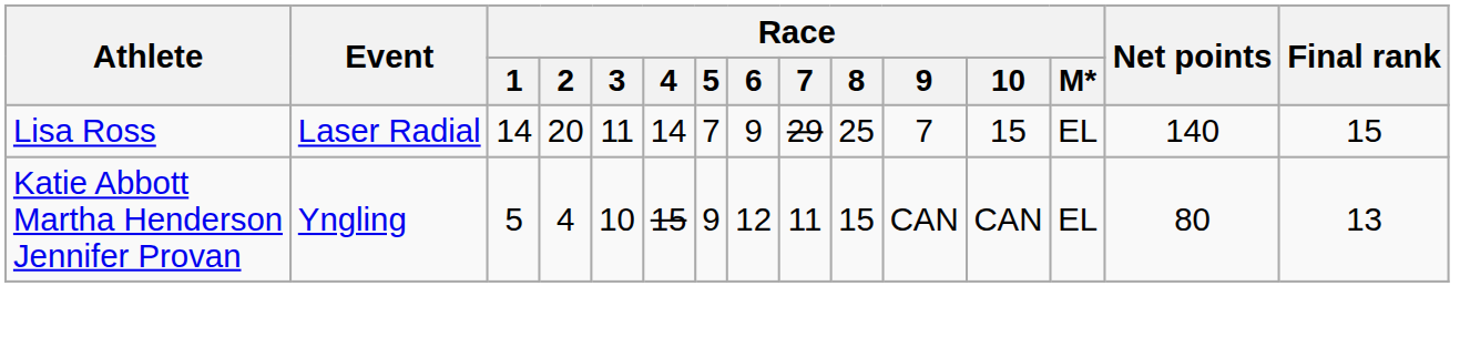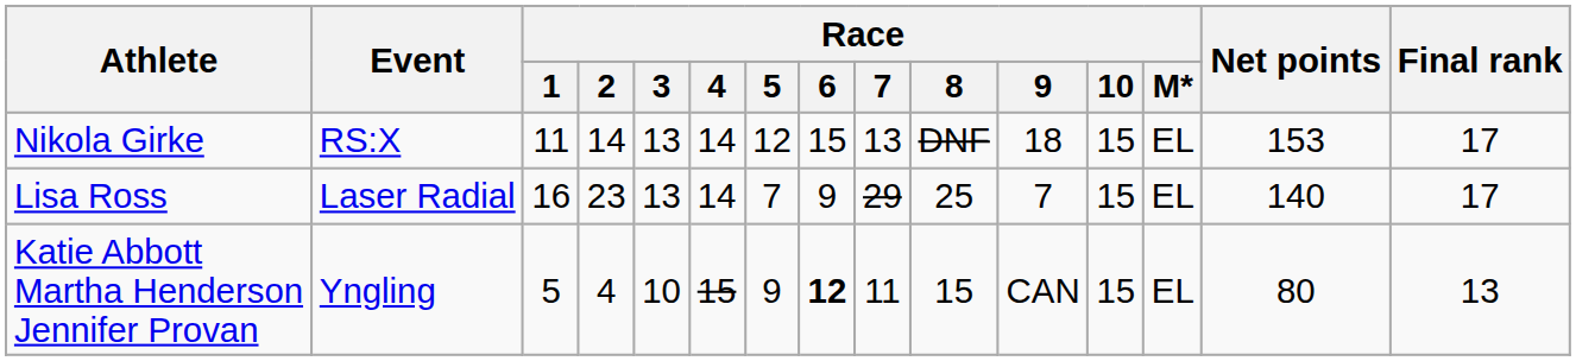+ row: Nikola Girke | RS:X | 11 | 14 | 13 | 14 | 12 | 15 | 13 | DNF | 18 | 15 | EL | 153 | 17
Lisa Ross | Race / 1: 14 -> 16
Lisa Ross | Race / 2: 20 -> 23
Lisa Ross | Race / 3: 11 -> 13
Lisa Ross | Final rank: 15 -> 17
Katie Abbott Martha Henderson Jennifer Provan | Race / 6: normal -> bold
Katie Abbott Martha Henderson Jennifer Provan | Race / 10: CAN -> 15
